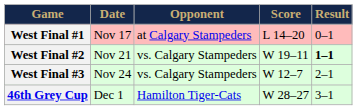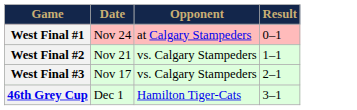- column: Score | L 14–20 | W 19–11 | W 12–7 | W 28–27
West Final #1 | Date: Nov 17 -> Nov 24
West Final #2 | Result: bold -> normal
West Final #3 | Date: Nov 24 -> Nov 17
